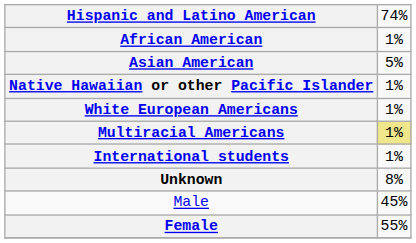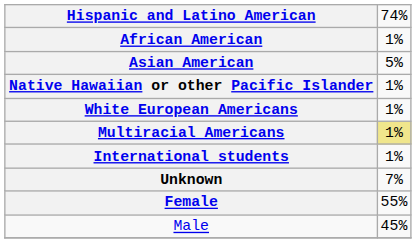Unknown | column 2: 8% -> 7%
rows swapped: Female <-> Male
